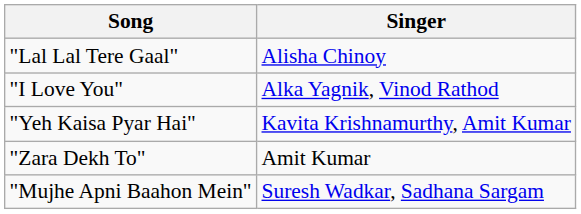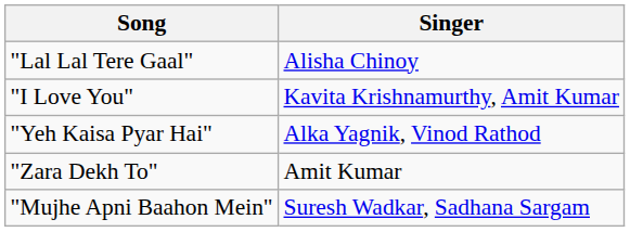"I Love You" | Singer: Alka Yagnik, Vinod Rathod -> Kavita Krishnamurthy, Amit Kumar
"Yeh Kaisa Pyar Hai" | Singer: Kavita Krishnamurthy, Amit Kumar -> Alka Yagnik, Vinod Rathod
